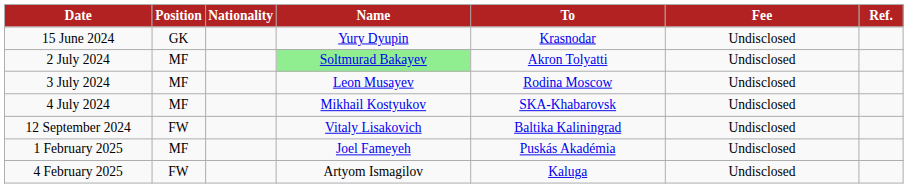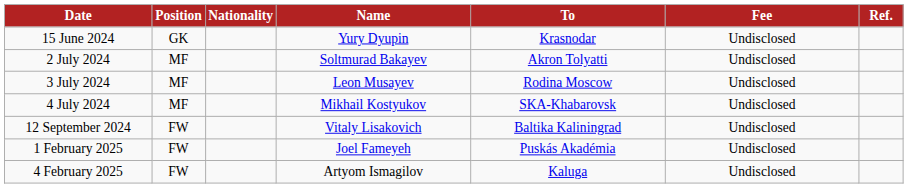2 July 2024 | Name: lightgreen background -> no background
1 February 2025 | Position: MF -> FW
